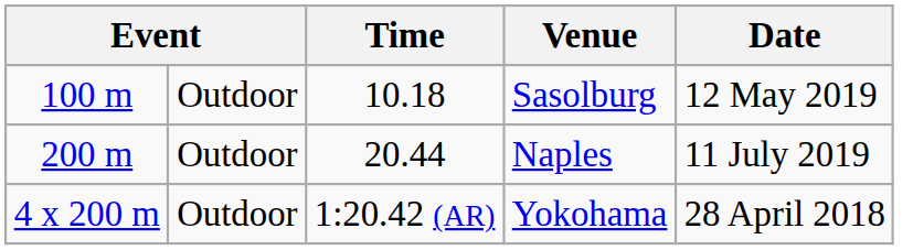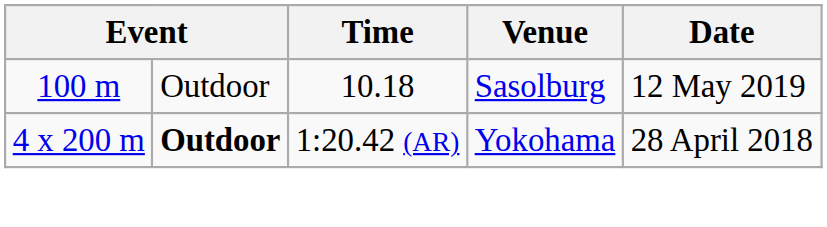- row: 200 m | Outdoor | 20.44 | Naples | 11 July 2019
Yokohama | column 2: normal -> bold
